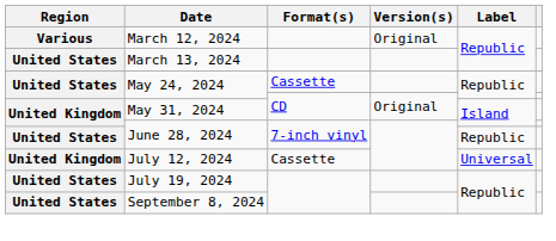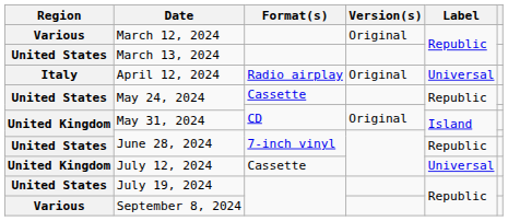+ row: Italy | April 12, 2024 | Radio airplay | Original | Universal
September 8, 2024 | Region: United States -> Various
